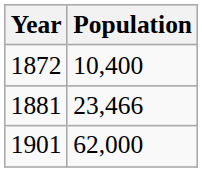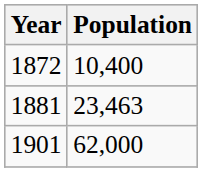1881 | Population: 23,466 -> 23,463
